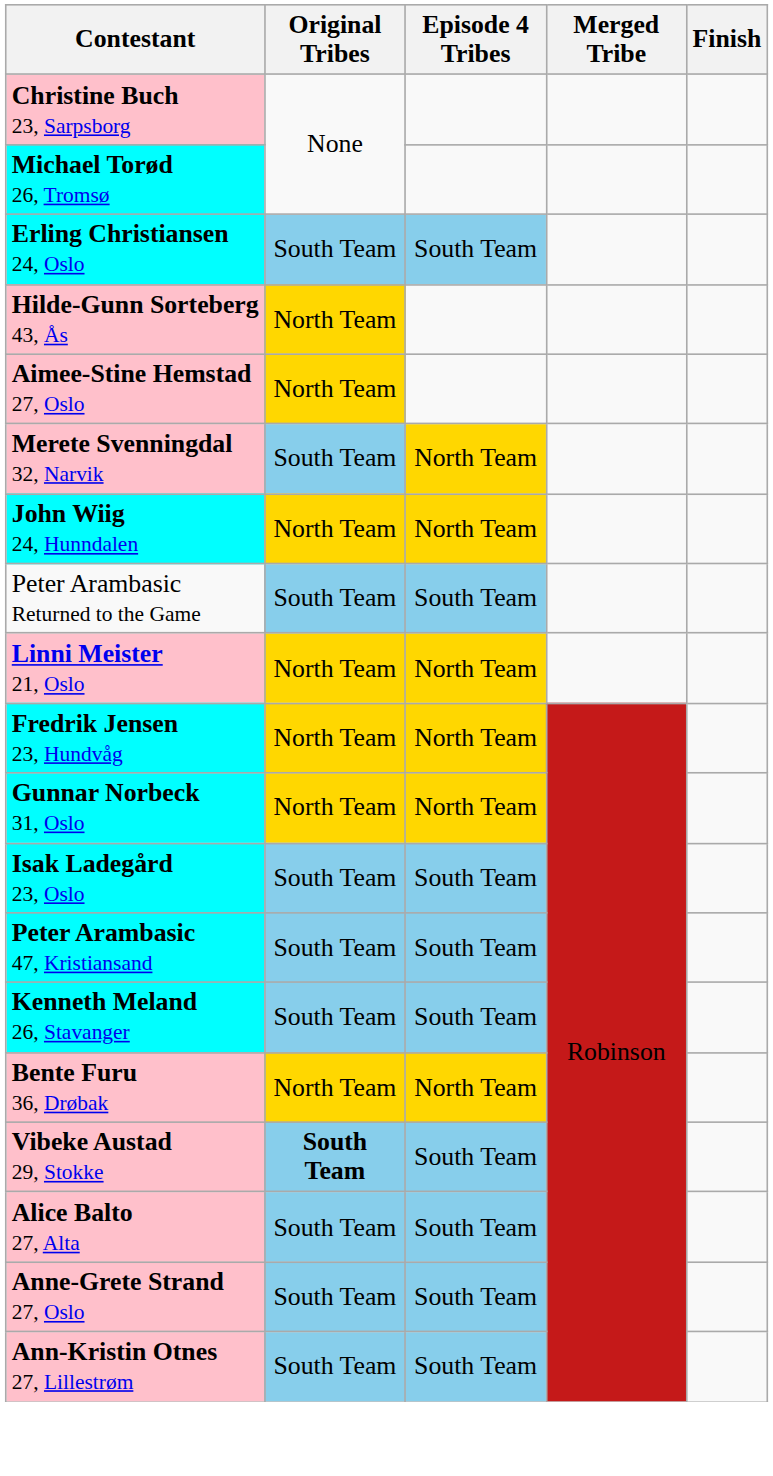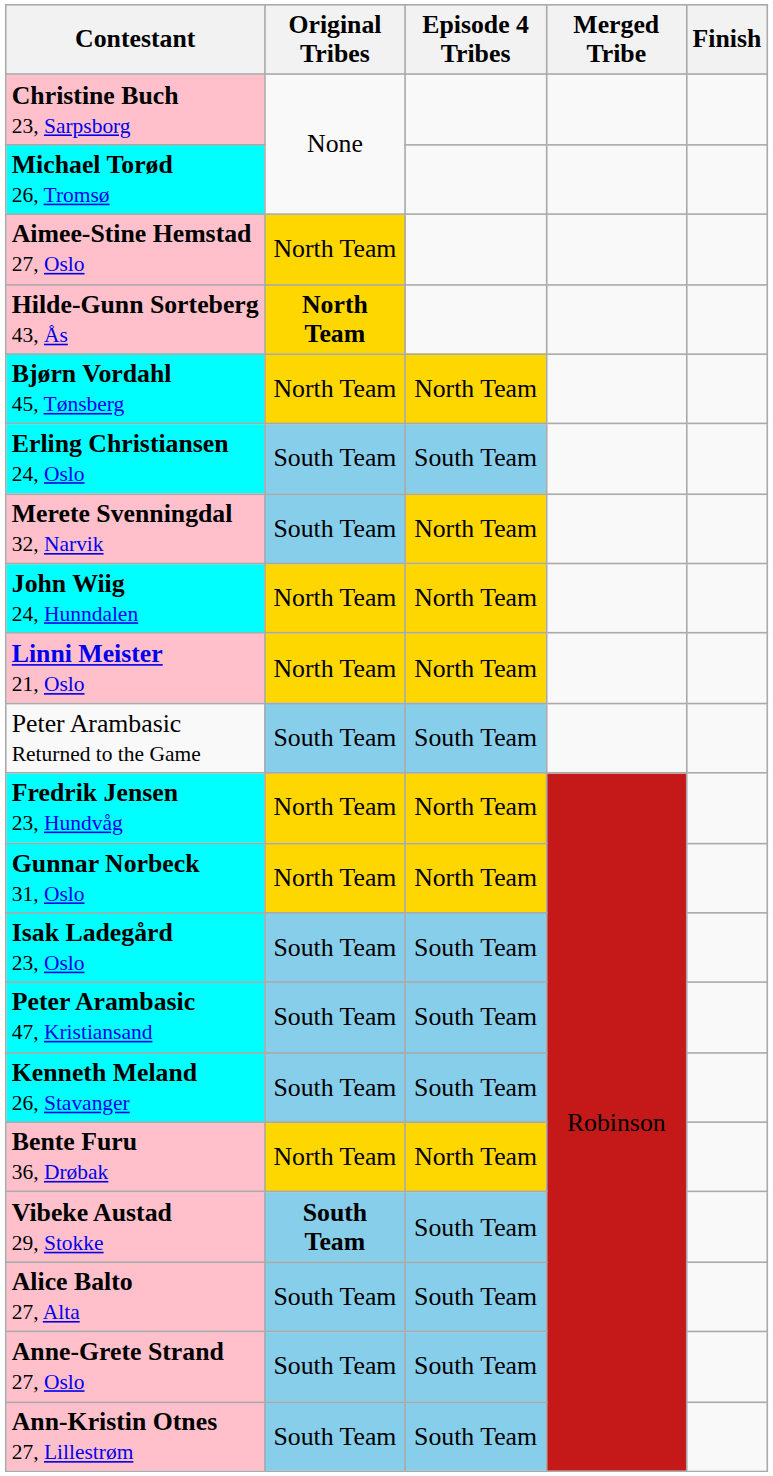rows swapped: Aimee-Stine Hemstad 27, Oslo <-> Erling Christiansen 24, Oslo
Hilde-Gunn Sorteberg 43, Ås | Original Tribes: normal -> bold
+ row: Bjørn Vordahl 45, Tønsberg | North Team | North Team
rows swapped: Linni Meister 21, Oslo <-> Peter Arambasic Returned to the Game
